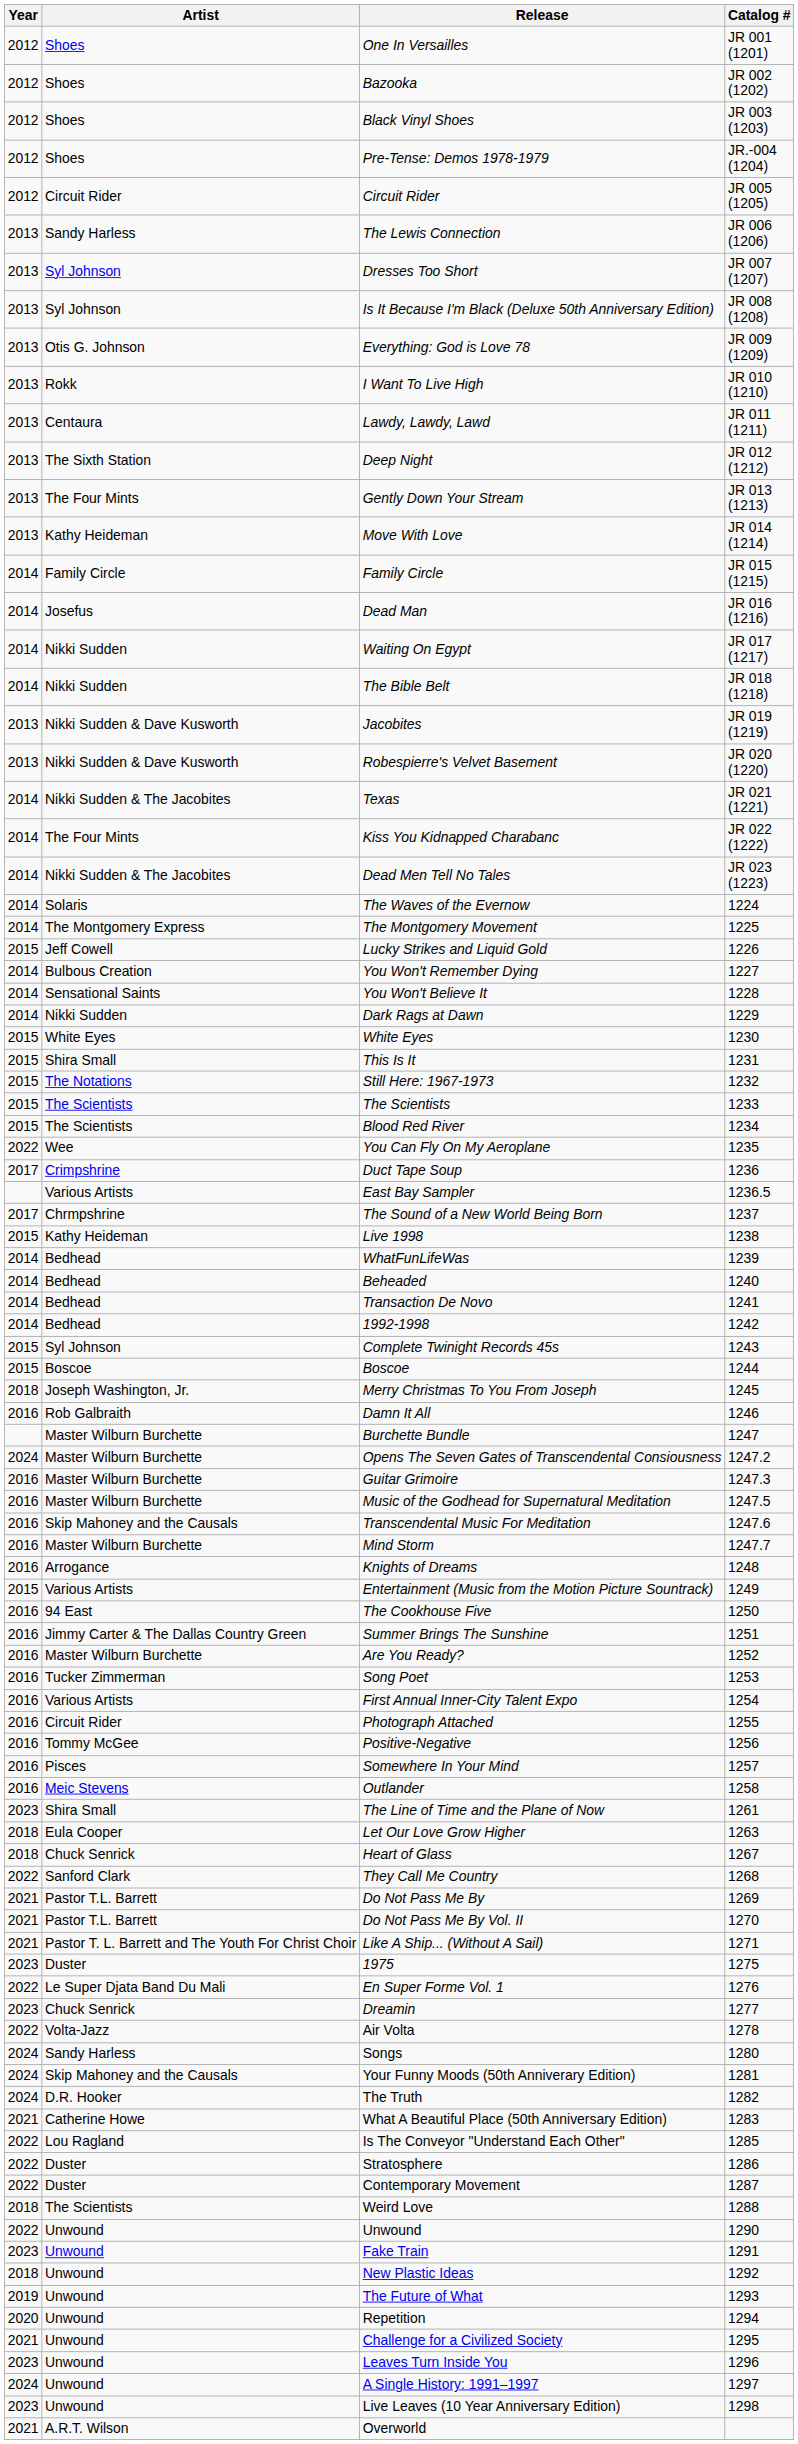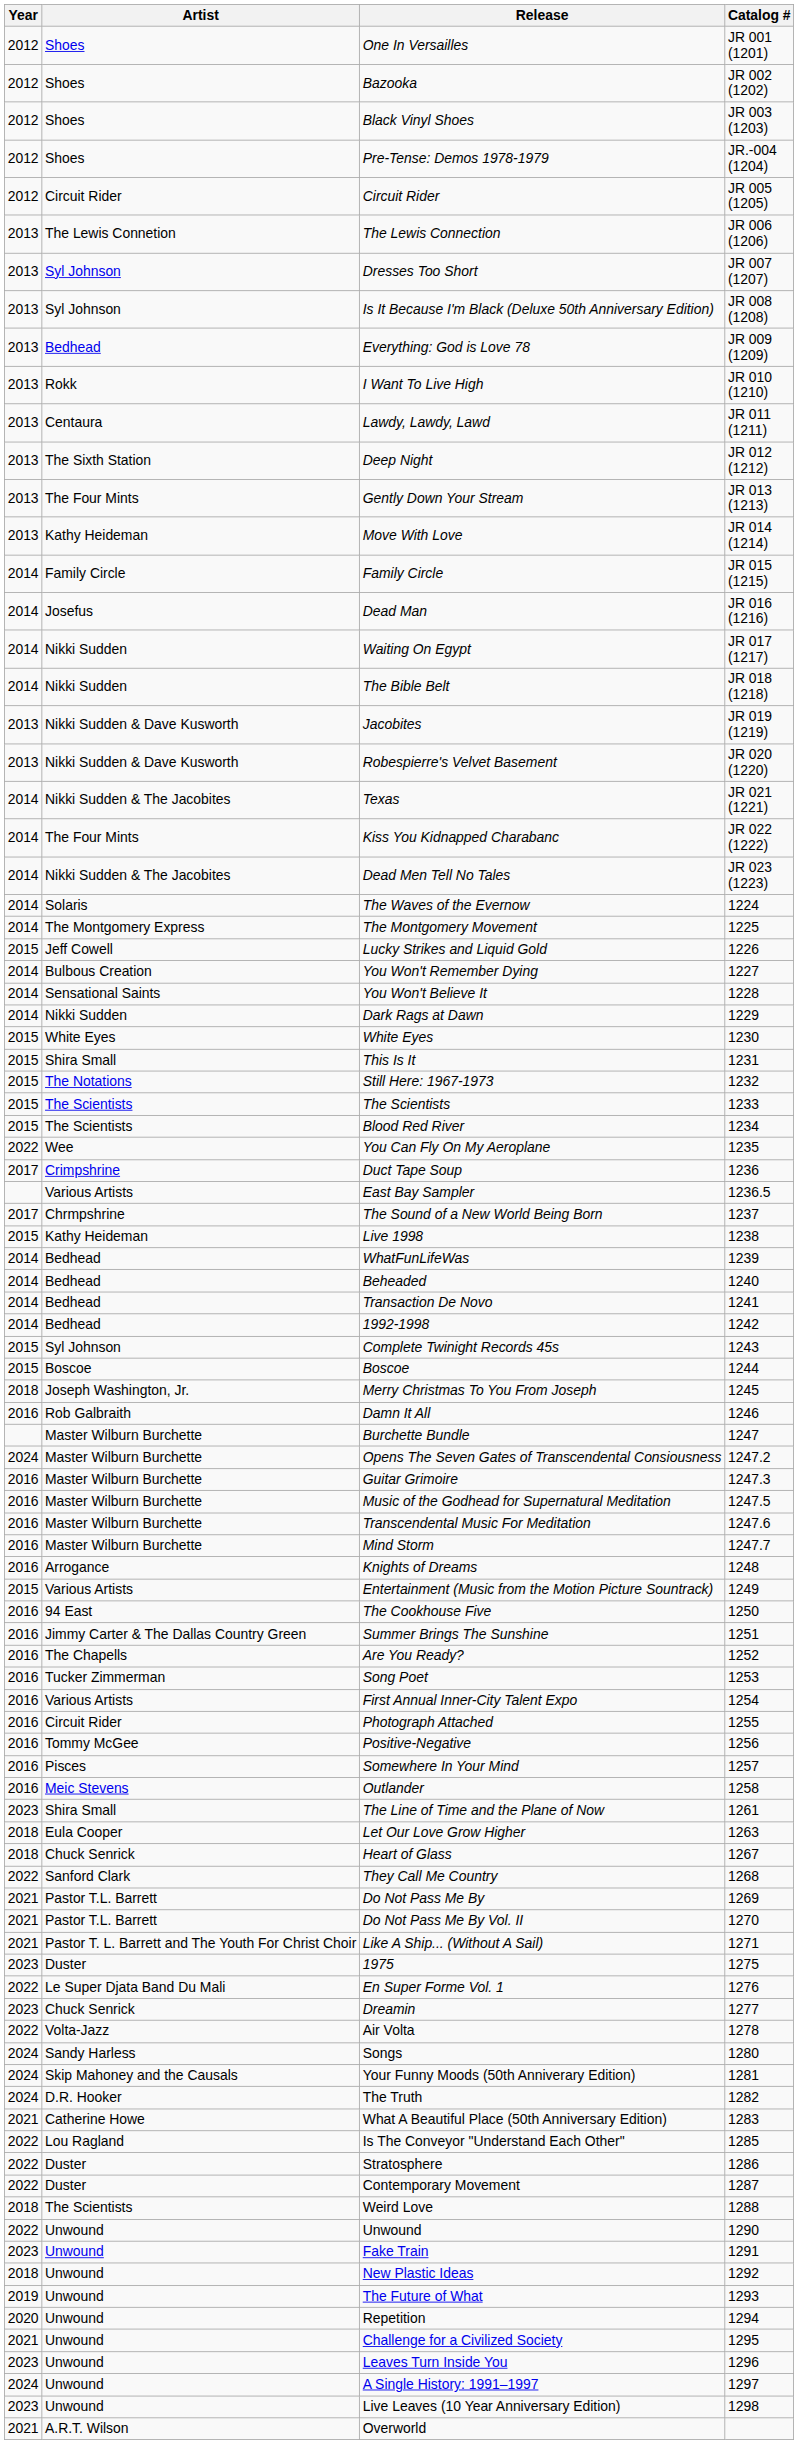The Lewis Connection | Artist: Sandy Harless -> The Lewis Connetion
Everything: God is Love 78 | Artist: Otis G. Johnson -> Bedhead
Transcendental Music For Meditation | Artist: Skip Mahoney and the Causals -> Master Wilburn Burchette
Are You Ready? | Artist: Master Wilburn Burchette -> The Chapells
